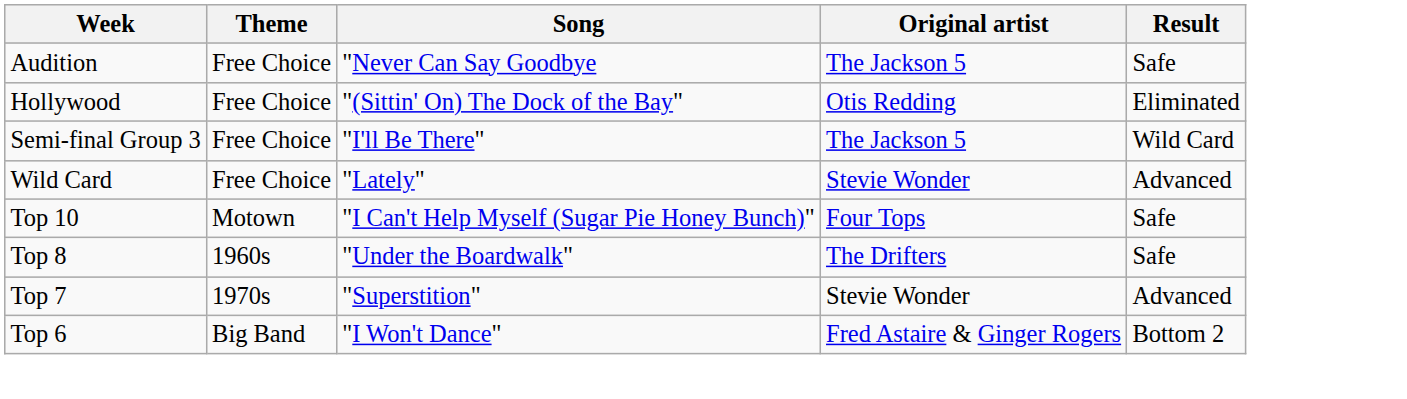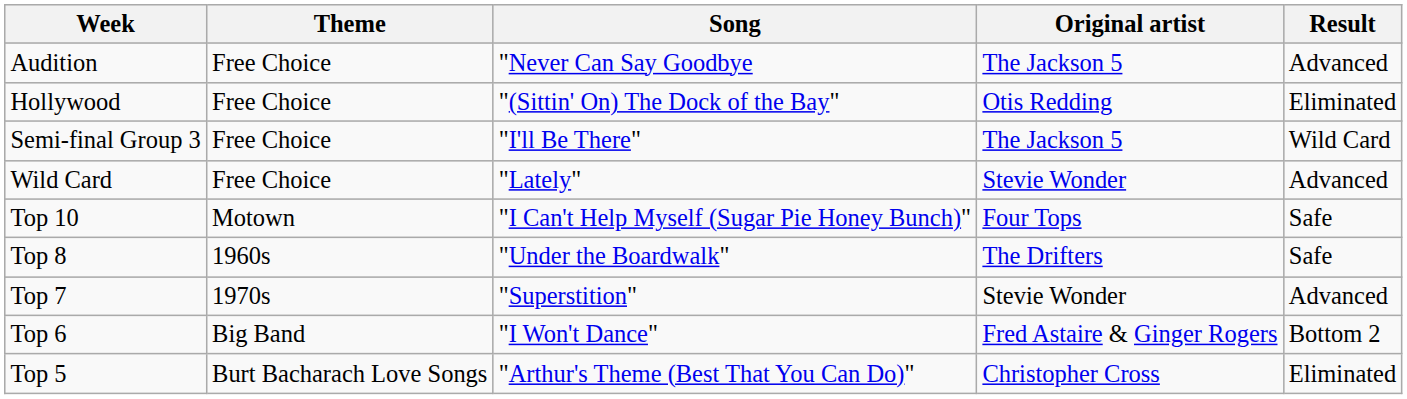Audition | Result: Safe -> Advanced
+ row: Top 5 | Burt Bacharach Love Songs | "Arthur's Theme (Best That You Can Do)" | Christopher Cross | Eliminated
